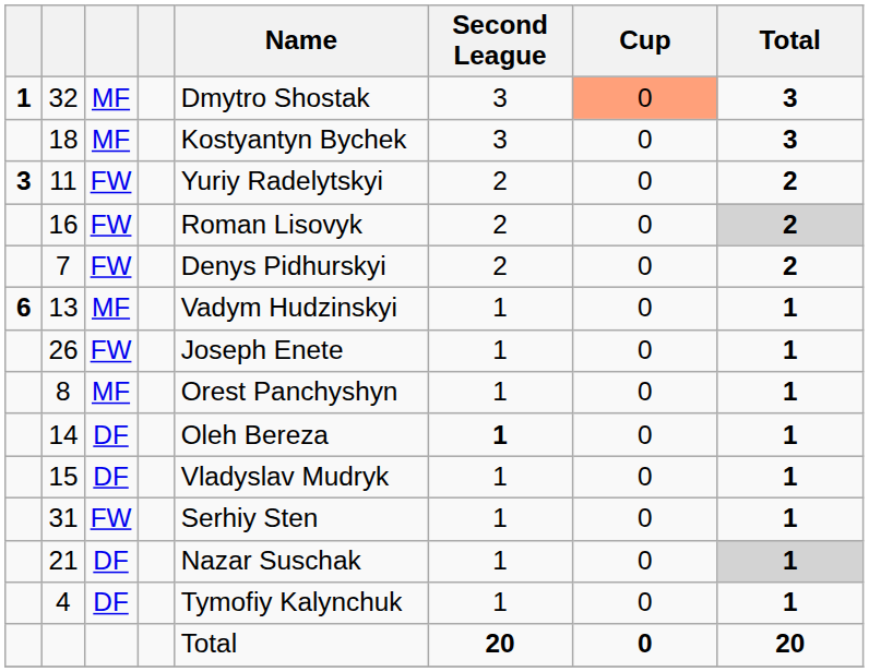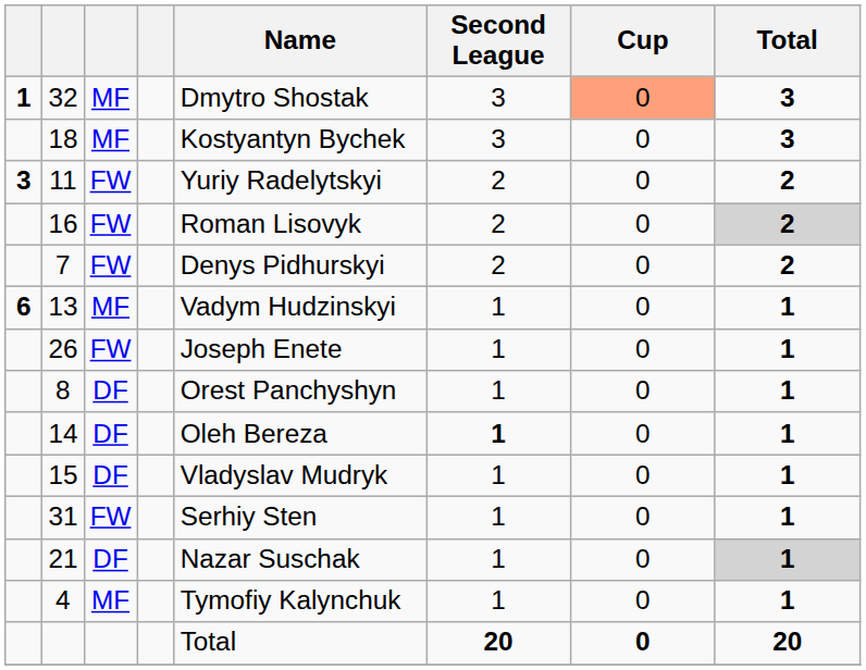8 | column 3: MF -> DF
4 | column 3: DF -> MF
